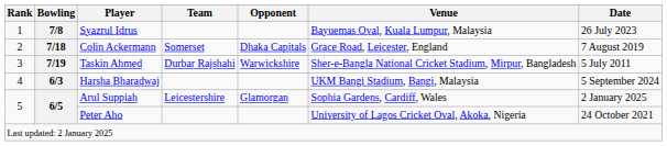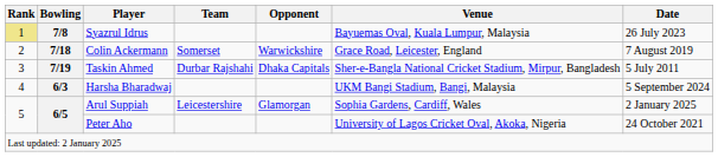Syazrul Idrus | Rank: no background -> khaki background
Colin Ackermann | Opponent: Dhaka Capitals -> Warwickshire
Taskin Ahmed | Opponent: Warwickshire -> Dhaka Capitals
